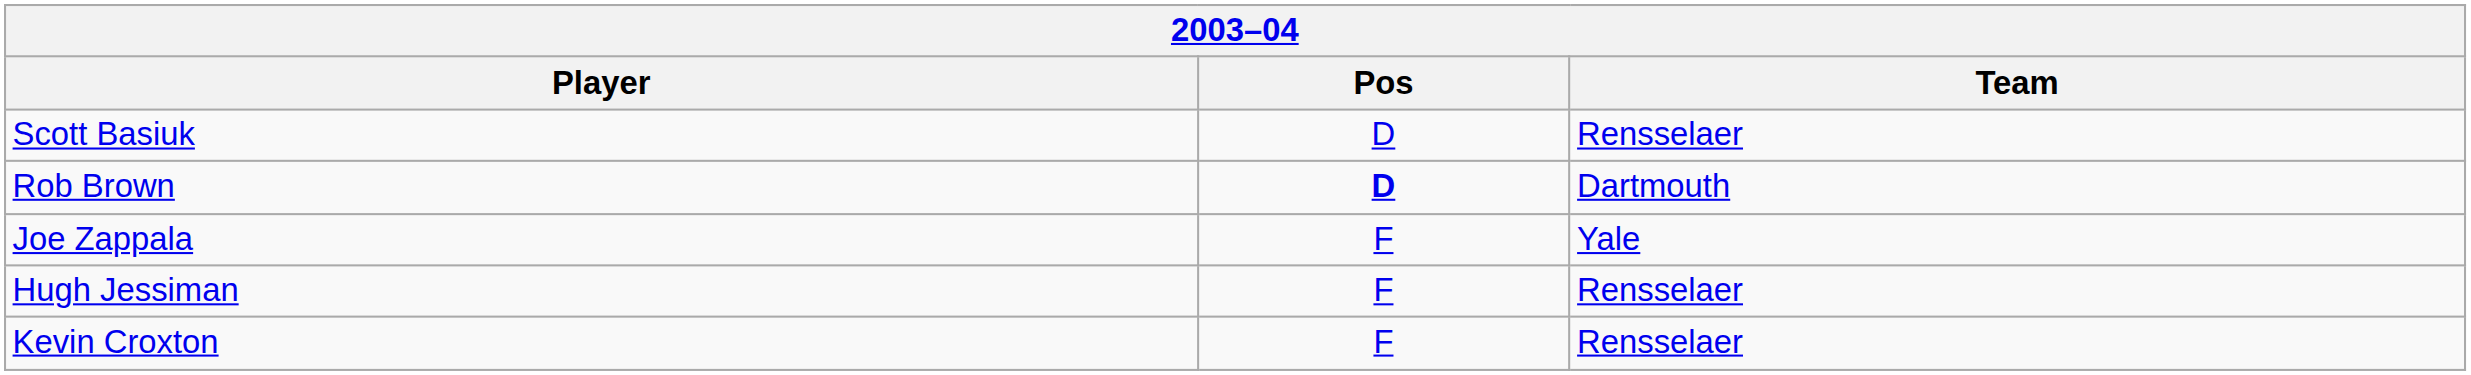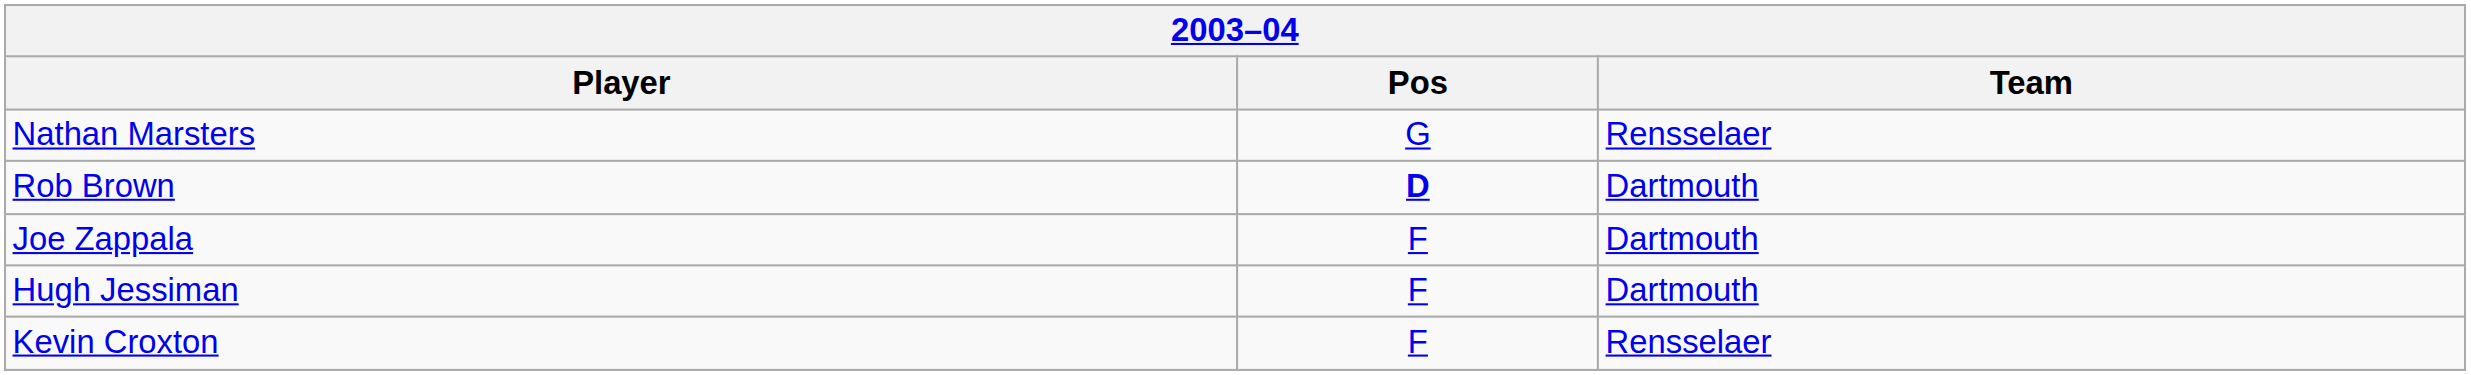+ row: Nathan Marsters | G | Rensselaer
- row: Scott Basiuk | D | Rensselaer
Joe Zappala | Team: Yale -> Dartmouth
Hugh Jessiman | Team: Rensselaer -> Dartmouth
